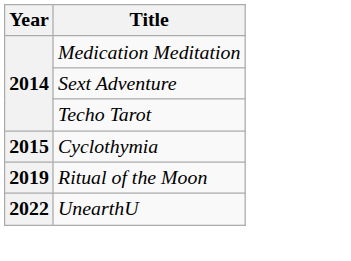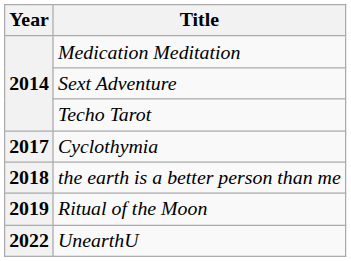Cyclothymia | Year: 2015 -> 2017
+ row: 2018 | the earth is a better person than me
